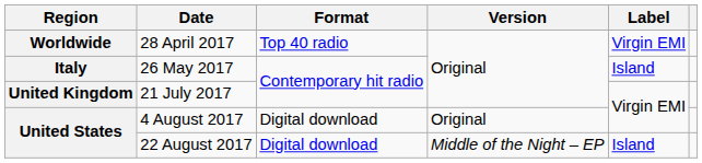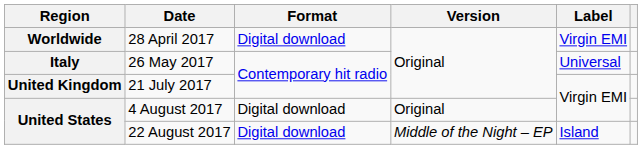28 April 2017 | Format: Top 40 radio -> Digital download
26 May 2017 | Label: Island -> Universal
